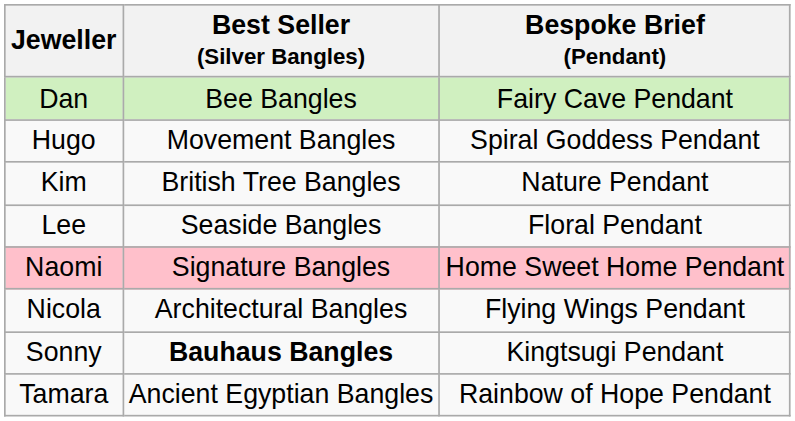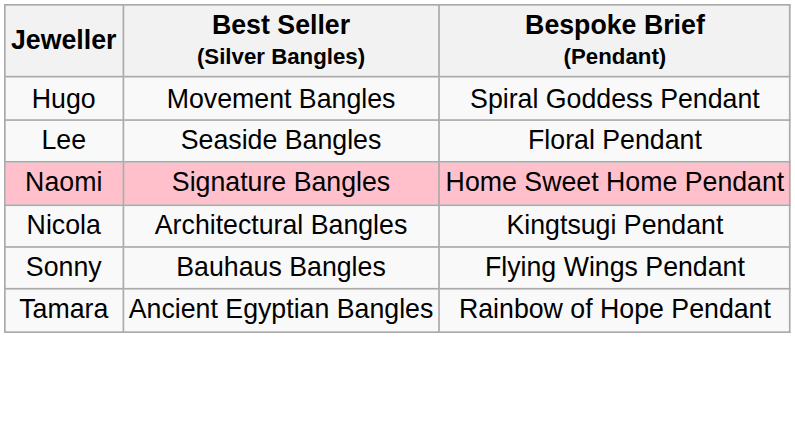- row: Dan | Bee Bangles | Fairy Cave Pendant
- row: Kim | British Tree Bangles | Nature Pendant
Nicola | Bespoke Brief (Pendant): Flying Wings Pendant -> Kingtsugi Pendant
Sonny | Best Seller (Silver Bangles): bold -> normal
Sonny | Bespoke Brief (Pendant): Kingtsugi Pendant -> Flying Wings Pendant
